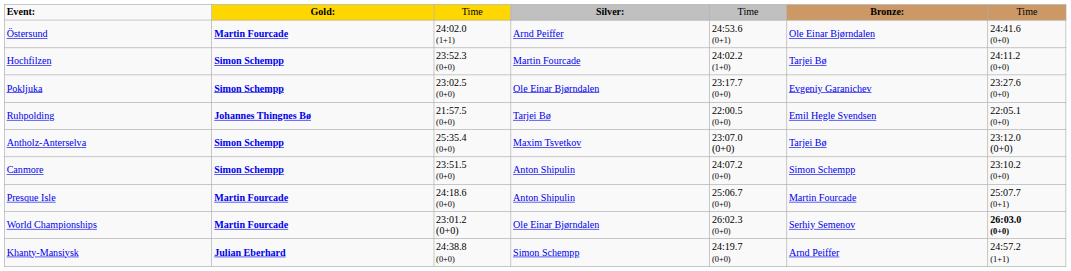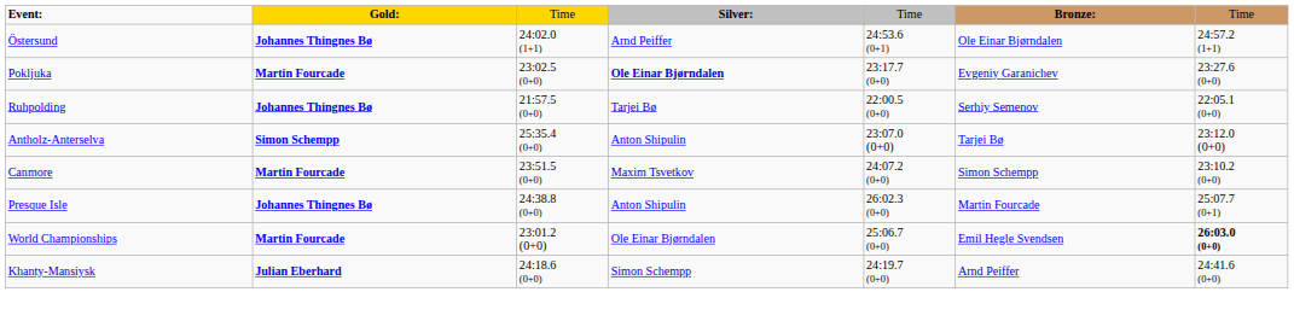Östersund | column 2: Martin Fourcade -> Johannes Thingnes Bø
Östersund | column 7: 24:41.6 (0+0) -> 24:57.2 (1+1)
- row: Hochfilzen | Simon Schempp | 23:52.3 (0+0) | Martin Fourcade | 24:02.2 (1+0) | Tarjei Bø | 24:11.2 (0+0)
Pokljuka | column 2: Simon Schempp -> Martin Fourcade
Pokljuka | column 4: normal -> bold
Ruhpolding | column 6: Emil Hegle Svendsen -> Serhiy Semenov
Antholz-Anterselva | column 4: Maxim Tsvetkov -> Anton Shipulin
Canmore | column 2: Simon Schempp -> Martin Fourcade
Canmore | column 4: Anton Shipulin -> Maxim Tsvetkov
Presque Isle | column 2: Martin Fourcade -> Johannes Thingnes Bø
Presque Isle | column 3: 24:18.6 (0+0) -> 24:38.8 (0+0)
Presque Isle | column 5: 25:06.7 (0+0) -> 26:02.3 (0+0)
World Championships | column 5: 26:02.3 (0+0) -> 25:06.7 (0+0)
World Championships | column 6: Serhiy Semenov -> Emil Hegle Svendsen
Khanty-Mansiysk | column 3: 24:38.8 (0+0) -> 24:18.6 (0+0)
Khanty-Mansiysk | column 7: 24:57.2 (1+1) -> 24:41.6 (0+0)
